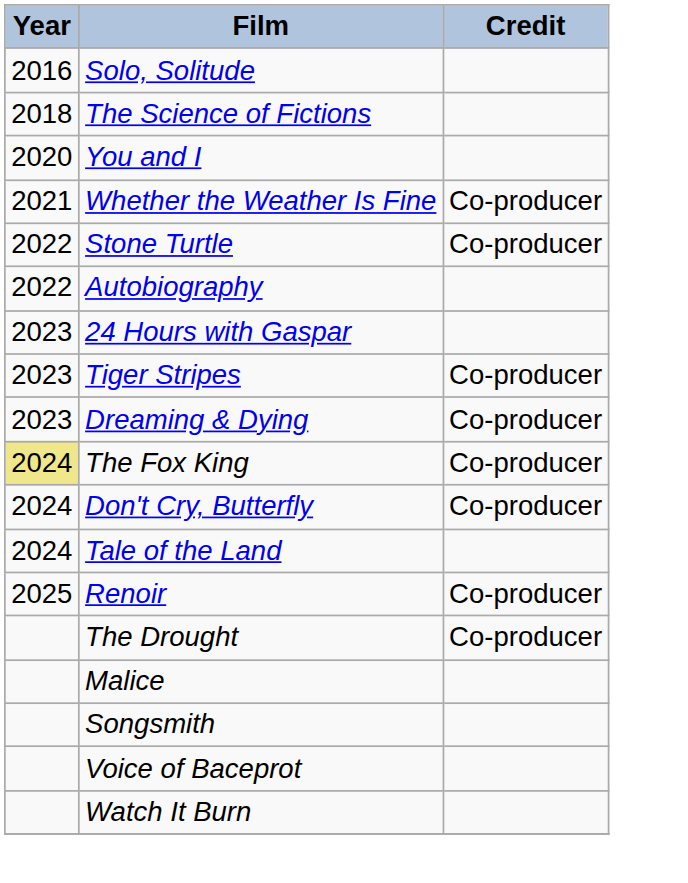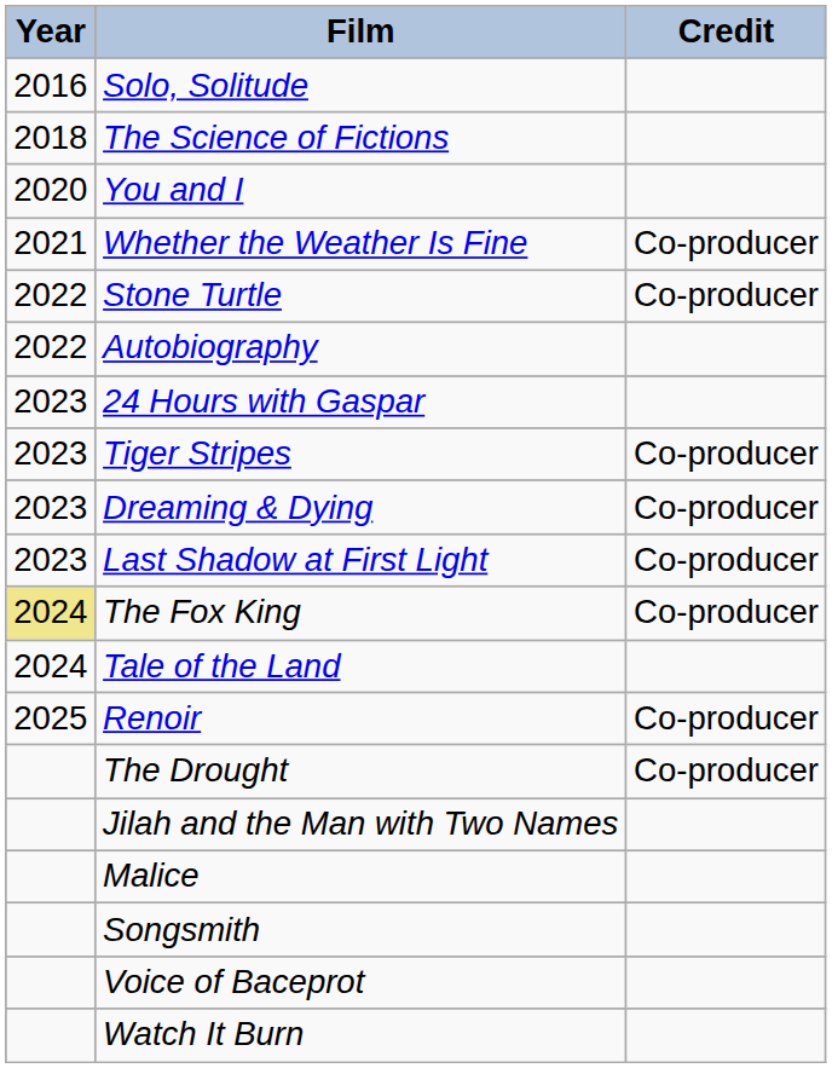+ row: 2023 | Last Shadow at First Light | Co-producer
- row: 2024 | Don't Cry, Butterfly | Co-producer
+ row: Jilah and the Man with Two Names
